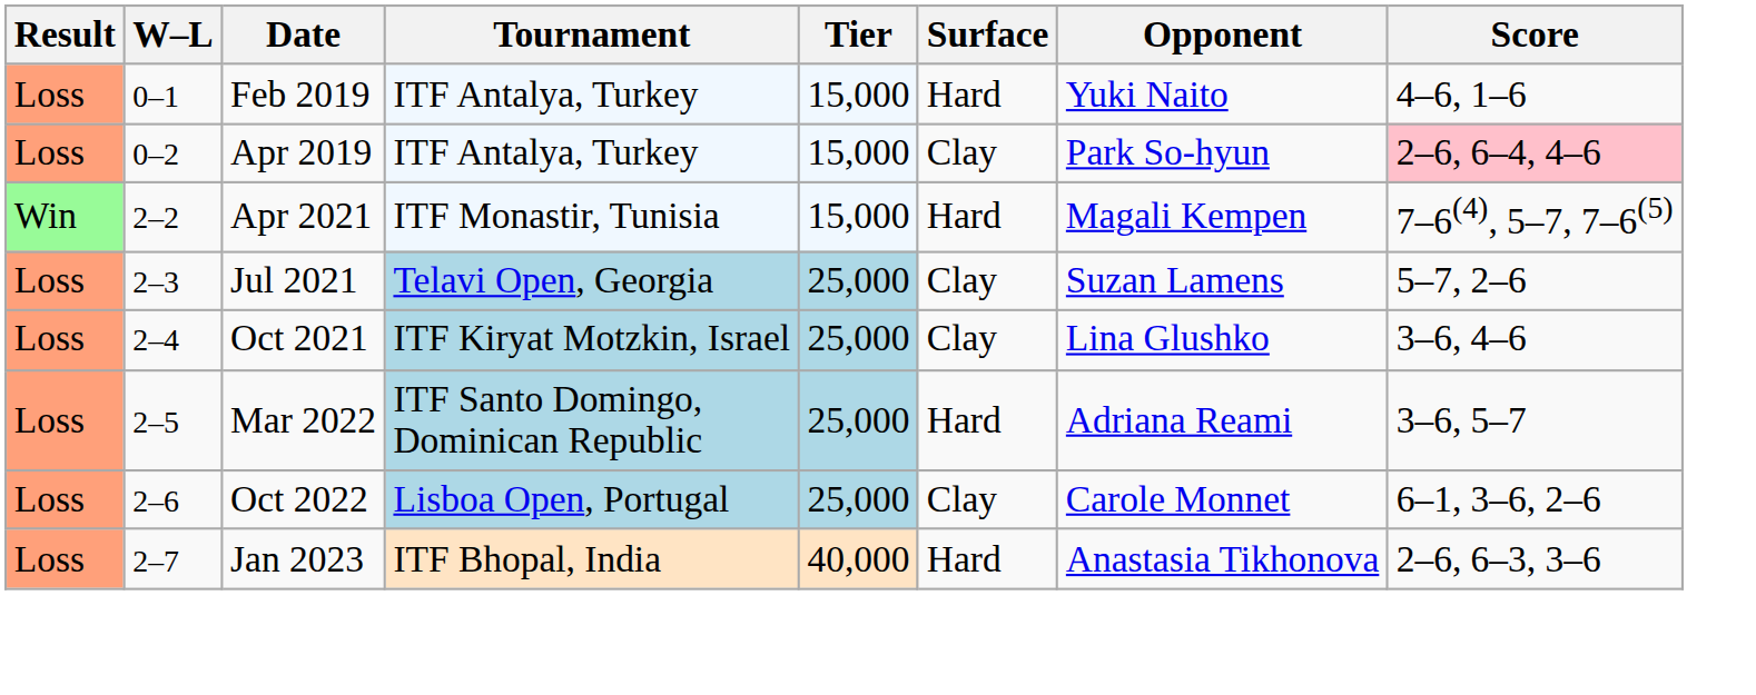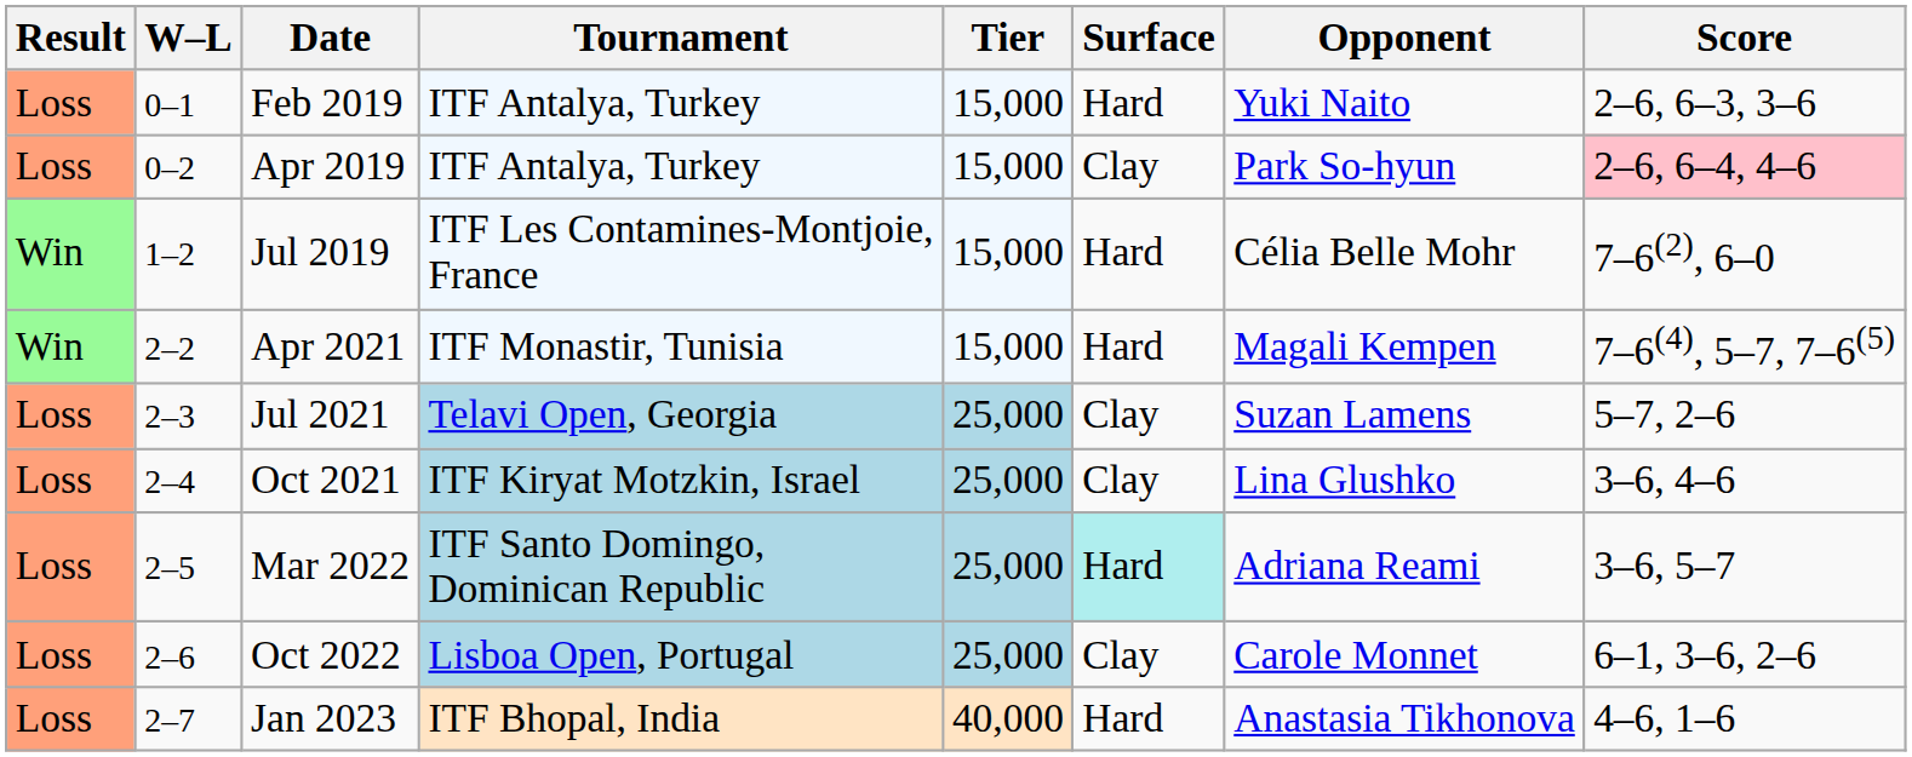Feb 2019 | Score: 4–6, 1–6 -> 2–6, 6–3, 3–6
+ row: Win | 1–2 | Jul 2019 | ITF Les Contamines-Montjoie, France | 15,000 | Hard | Célia Belle Mohr | 7–6(2), 6–0
Mar 2022 | Surface: no background -> paleturquoise background
Jan 2023 | Score: 2–6, 6–3, 3–6 -> 4–6, 1–6
